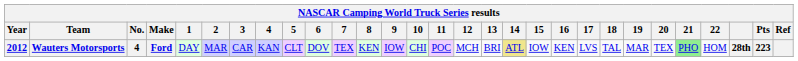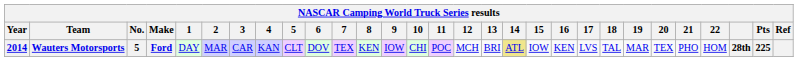Wauters Motorsports | Year: 2012 -> 2014
Wauters Motorsports | No.: 4 -> 5
Wauters Motorsports | 21: lightgreen background -> no background
Wauters Motorsports | Pts: 223 -> 225
